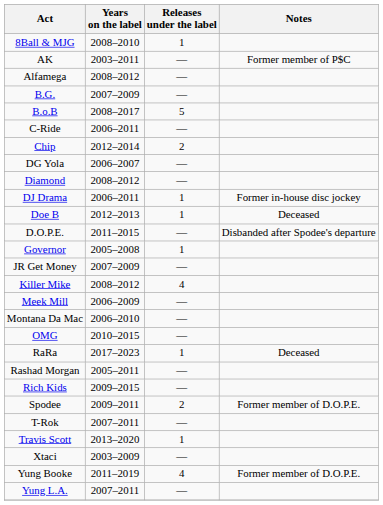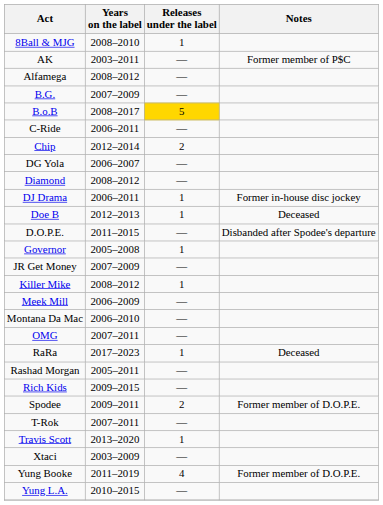B.o.B | Releases under the label: no background -> gold background
Killer Mike | Releases under the label: 4 -> 1
OMG | Years on the label: 2010–2015 -> 2007–2011
Yung L.A. | Years on the label: 2007–2011 -> 2010–2015
